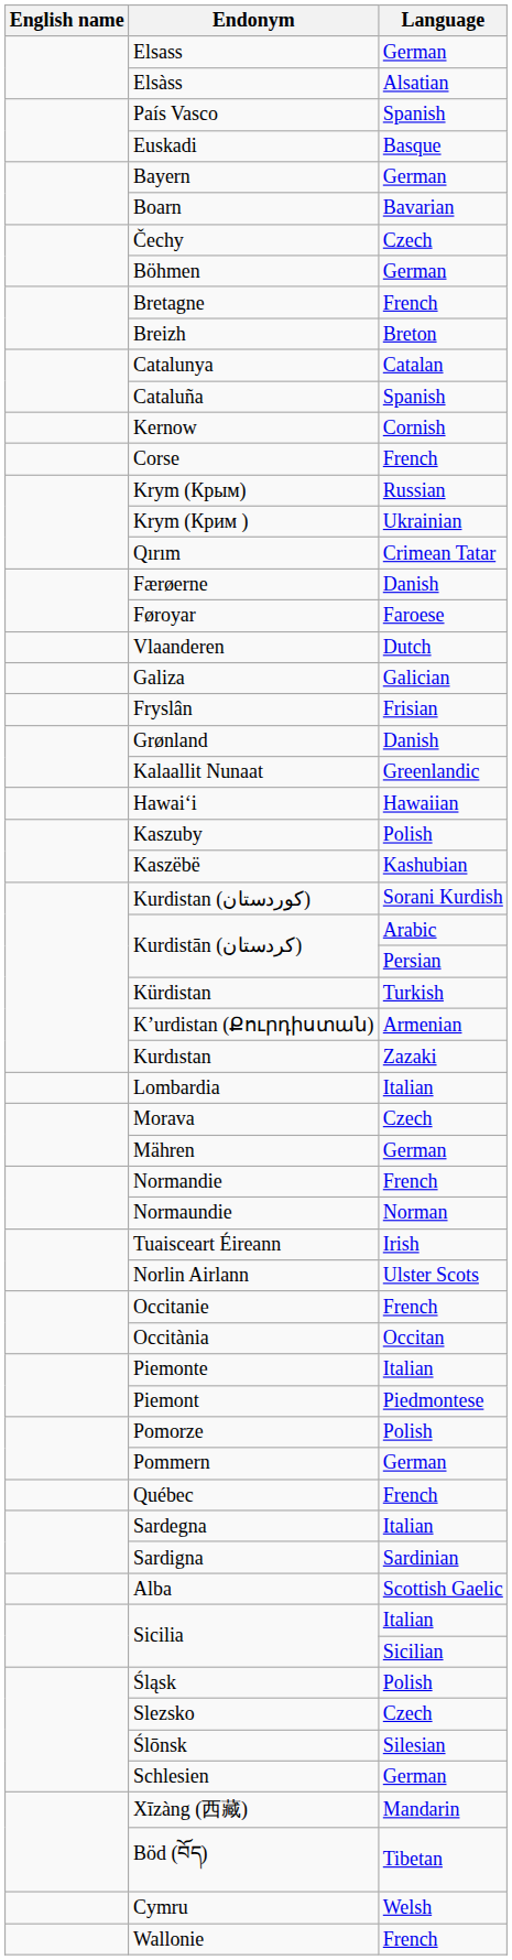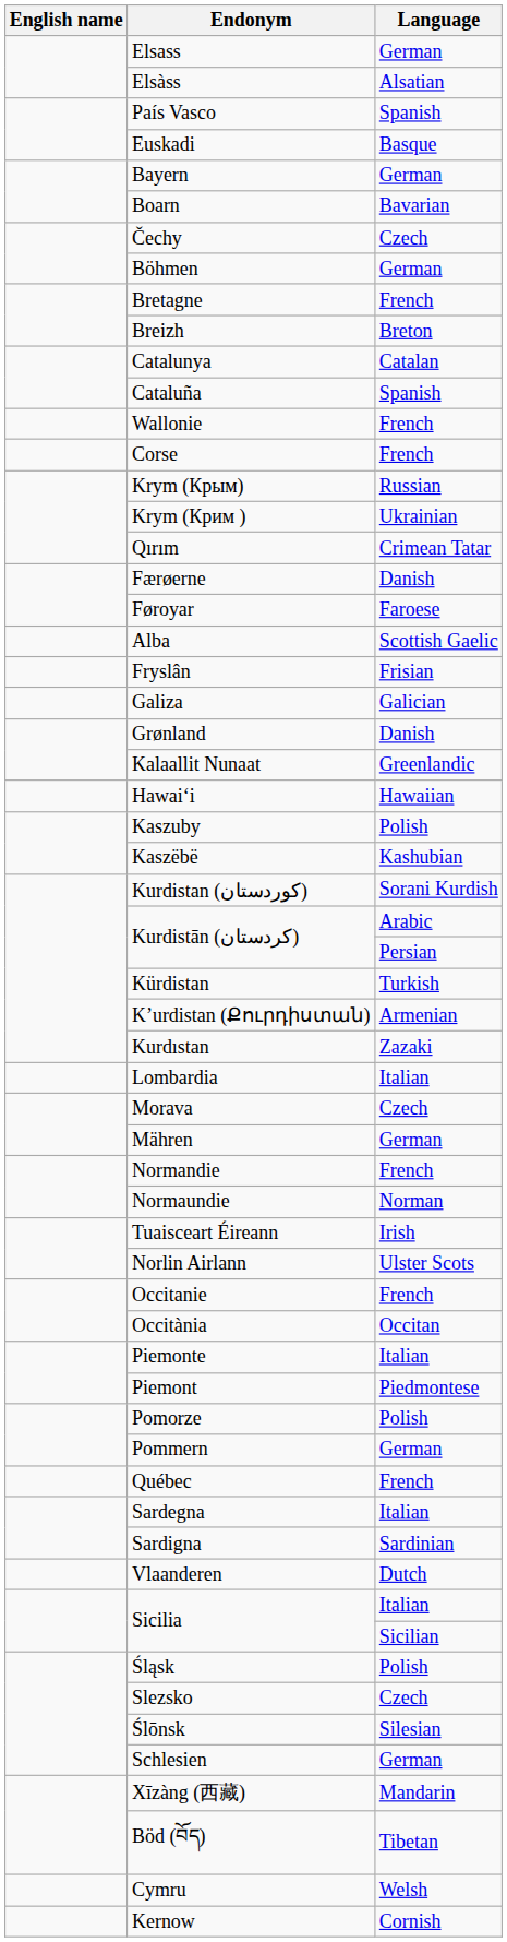rows swapped: Kernow <-> Wallonie
rows swapped: Vlaanderen <-> Alba
rows swapped: Fryslân <-> Galiza
